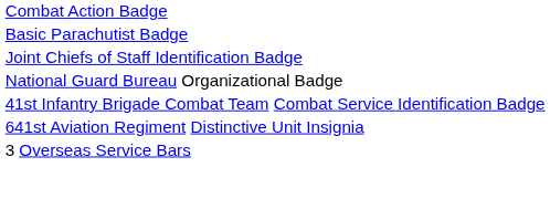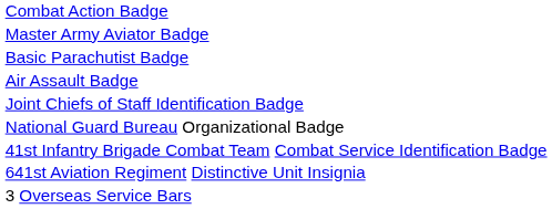+ row: Master Army Aviator Badge
+ row: Air Assault Badge
